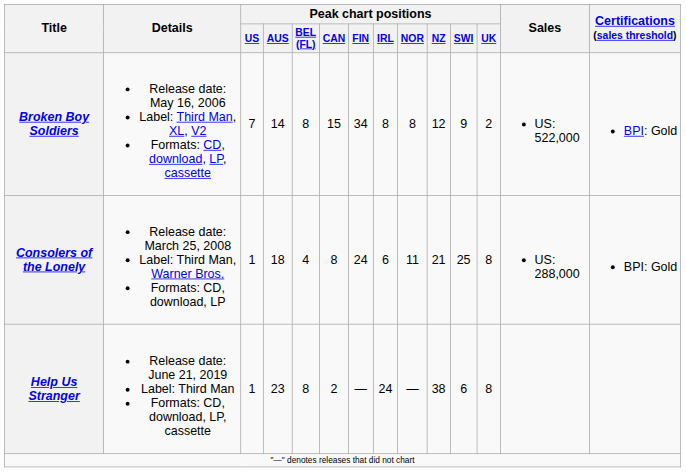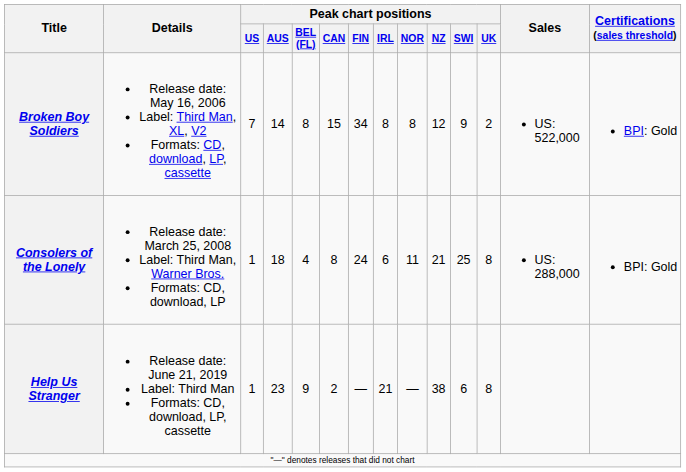Help Us Stranger | Peak chart positions / BEL (FL): 8 -> 9
Help Us Stranger | Peak chart positions / IRL: 24 -> 21
